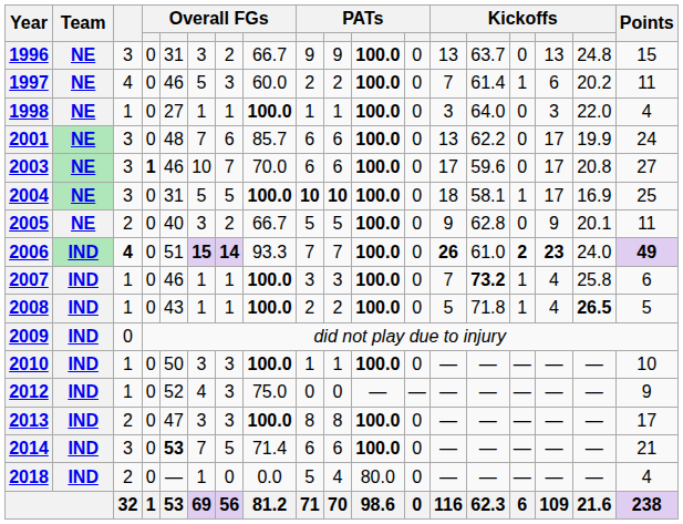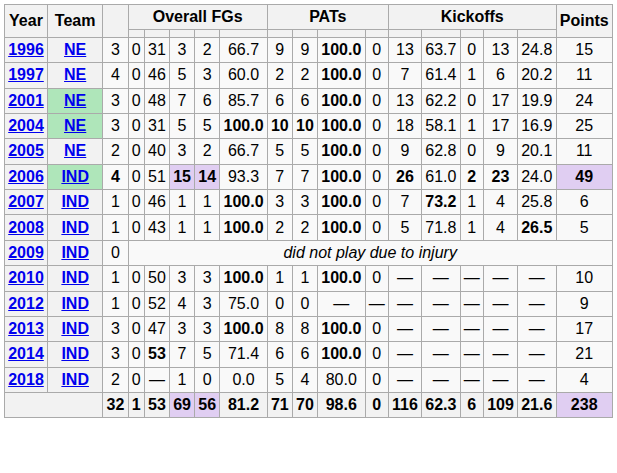- row: 1998 | NE | 1 | 0 | 27 | 1 | 1 | 100.0 | 1 | 1 | 100.0 | 0 | 3 | 64.0 | 0 | 3 | 22.0 | 4
- row: 2003 | NE | 3 | 1 | 46 | 10 | 7 | 70.0 | 6 | 6 | 100.0 | 0 | 17 | 59.6 | 0 | 17 | 20.8 | 27
2013 | column 3: 2 -> 3
